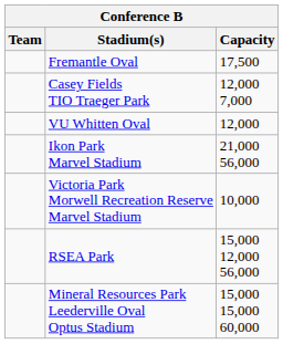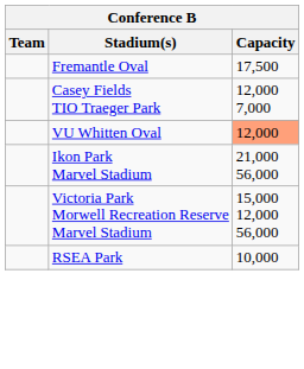VU Whitten Oval | Capacity: no background -> lightsalmon background
Victoria Park Morwell Recreation Reserve Marvel Stadium | Capacity: 10,000 -> 15,000 12,000 56,000
RSEA Park | Capacity: 15,000 12,000 56,000 -> 10,000
- row: Mineral Resources Park Leederville Oval Optus Stadium | 15,000 15,000 60,000
